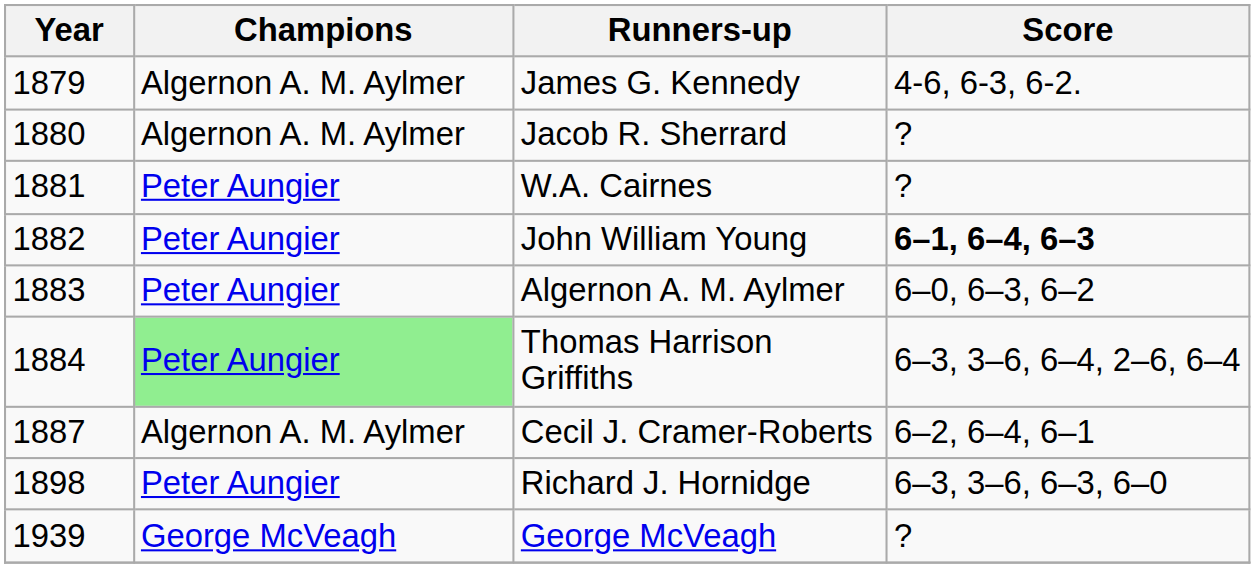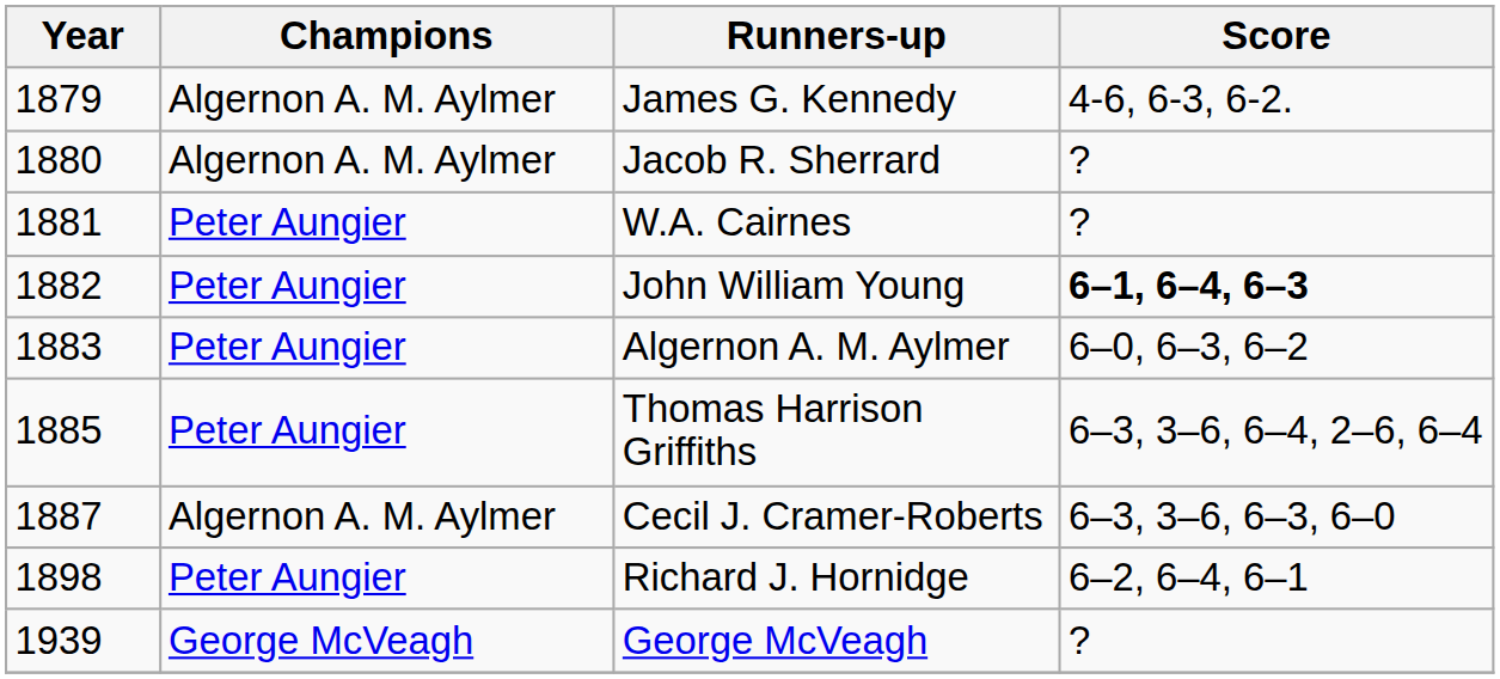Thomas Harrison Griffiths | Year: 1884 -> 1885
Thomas Harrison Griffiths | Champions: lightgreen background -> no background
Cecil J. Cramer-Roberts | Score: 6–2, 6–4, 6–1 -> 6–3, 3–6, 6–3, 6–0
Richard J. Hornidge | Score: 6–3, 3–6, 6–3, 6–0 -> 6–2, 6–4, 6–1
